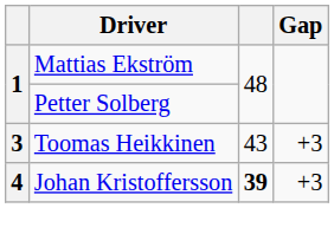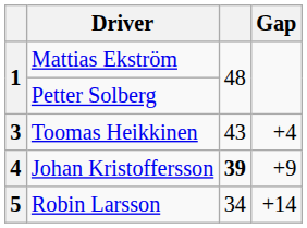Toomas Heikkinen | Gap: +3 -> +4
Johan Kristoffersson | Gap: +3 -> +9
+ row: 5 | Robin Larsson | 34 | +14
